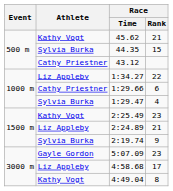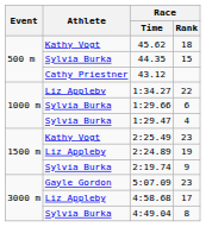45.62 | Race / Rank: 21 -> 18
1:29.66 | Athlete: Cathy Priestner -> Sylvia Burka
2:24.89 | Race / Rank: 21 -> 19
4:49.04 | Athlete: Kathy Vogt -> Sylvia Burka
